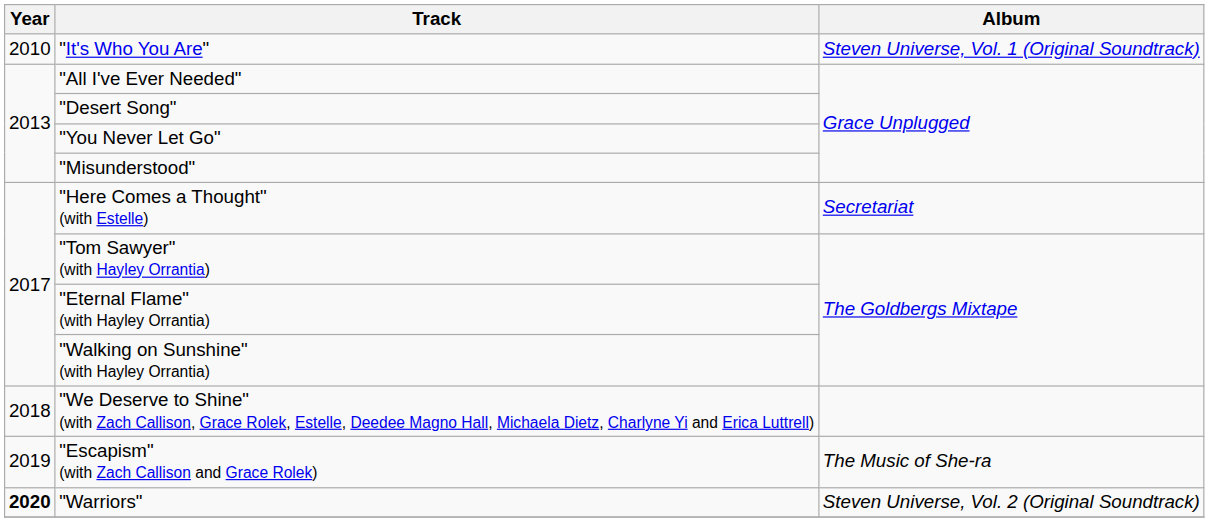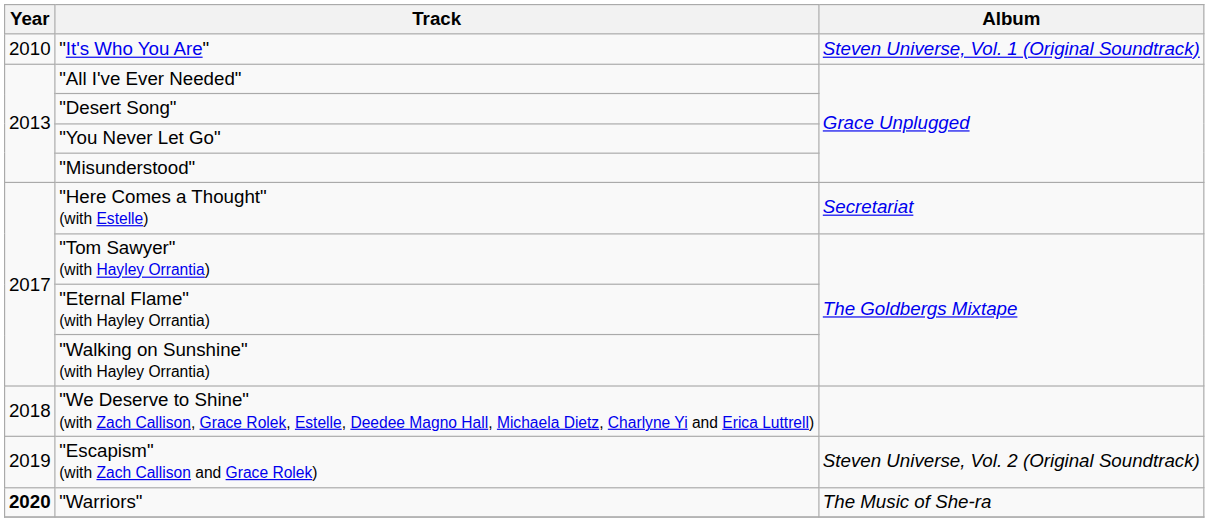"Escapism" (with Zach Callison and Grace Rolek) | Album: The Music of She-ra -> Steven Universe, Vol. 2 (Original Soundtrack)
"Warriors" | Album: Steven Universe, Vol. 2 (Original Soundtrack) -> The Music of She-ra
